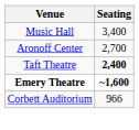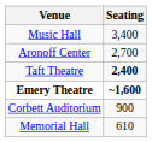Corbett Auditorium | Seating: 966 -> 900
+ row: Memorial Hall | 610
